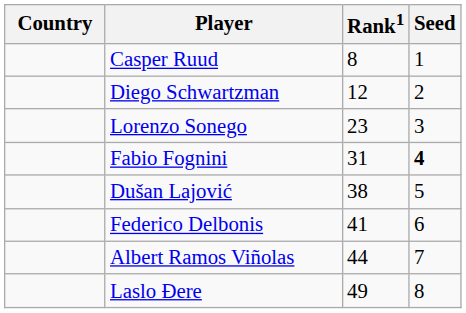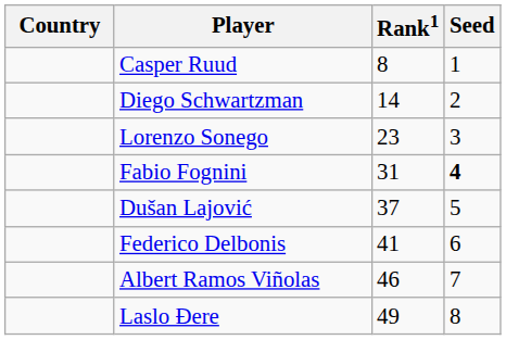Diego Schwartzman | Rank1: 12 -> 14
Dušan Lajović | Rank1: 38 -> 37
Albert Ramos Viñolas | Rank1: 44 -> 46
